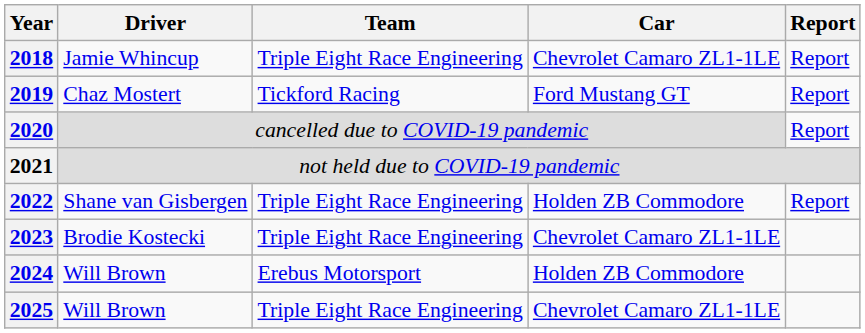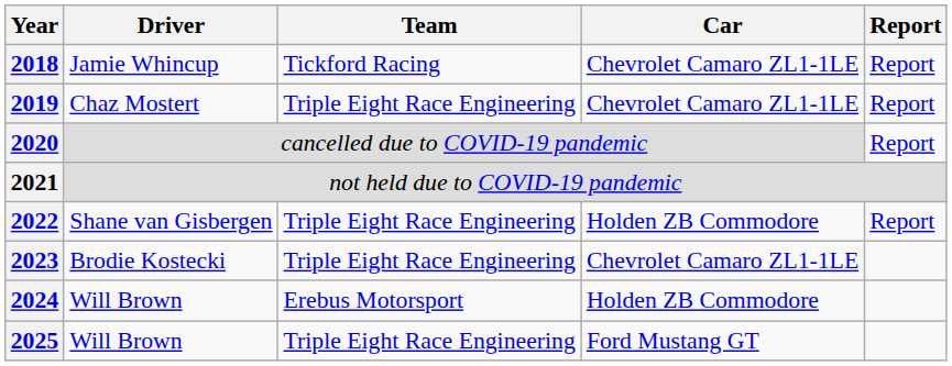2018 | Team: Triple Eight Race Engineering -> Tickford Racing
2019 | Team: Tickford Racing -> Triple Eight Race Engineering
2019 | Car: Ford Mustang GT -> Chevrolet Camaro ZL1-1LE
2025 | Car: Chevrolet Camaro ZL1-1LE -> Ford Mustang GT
